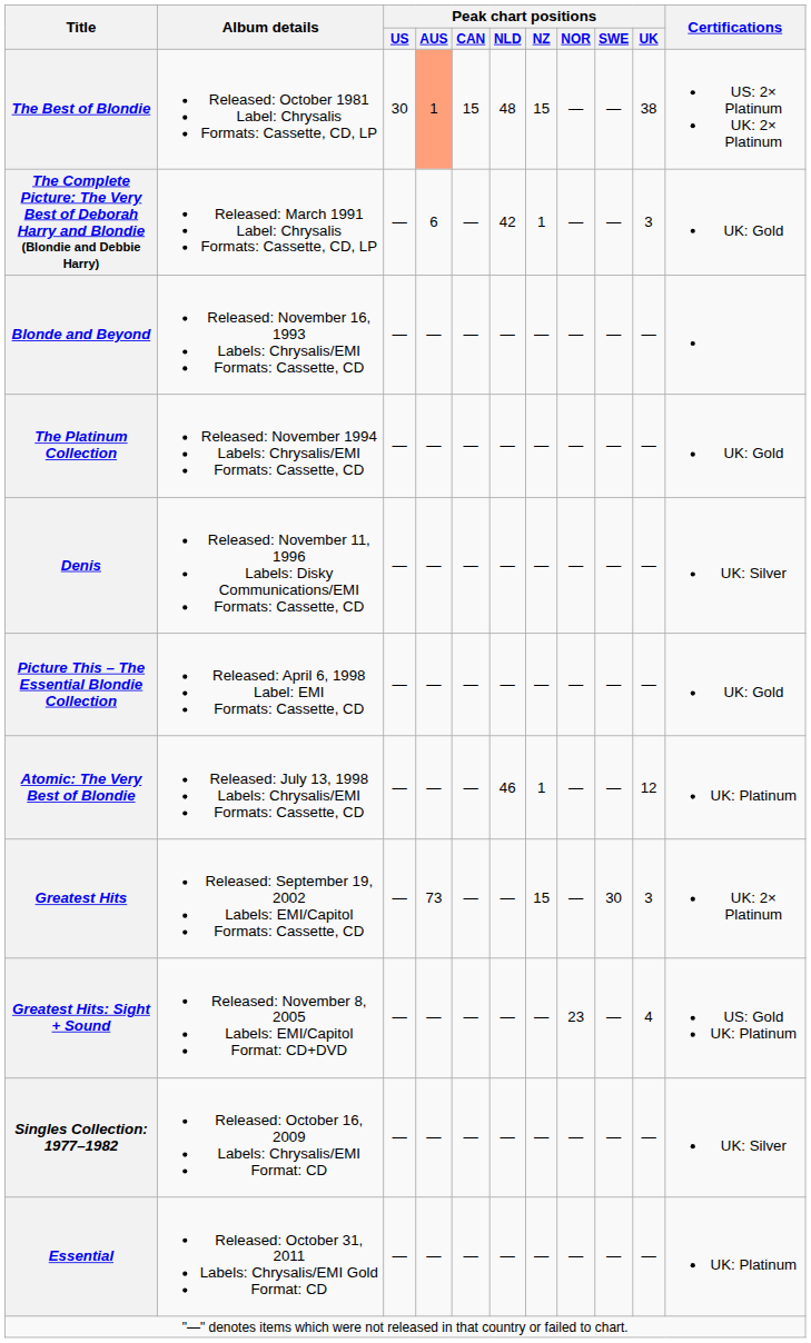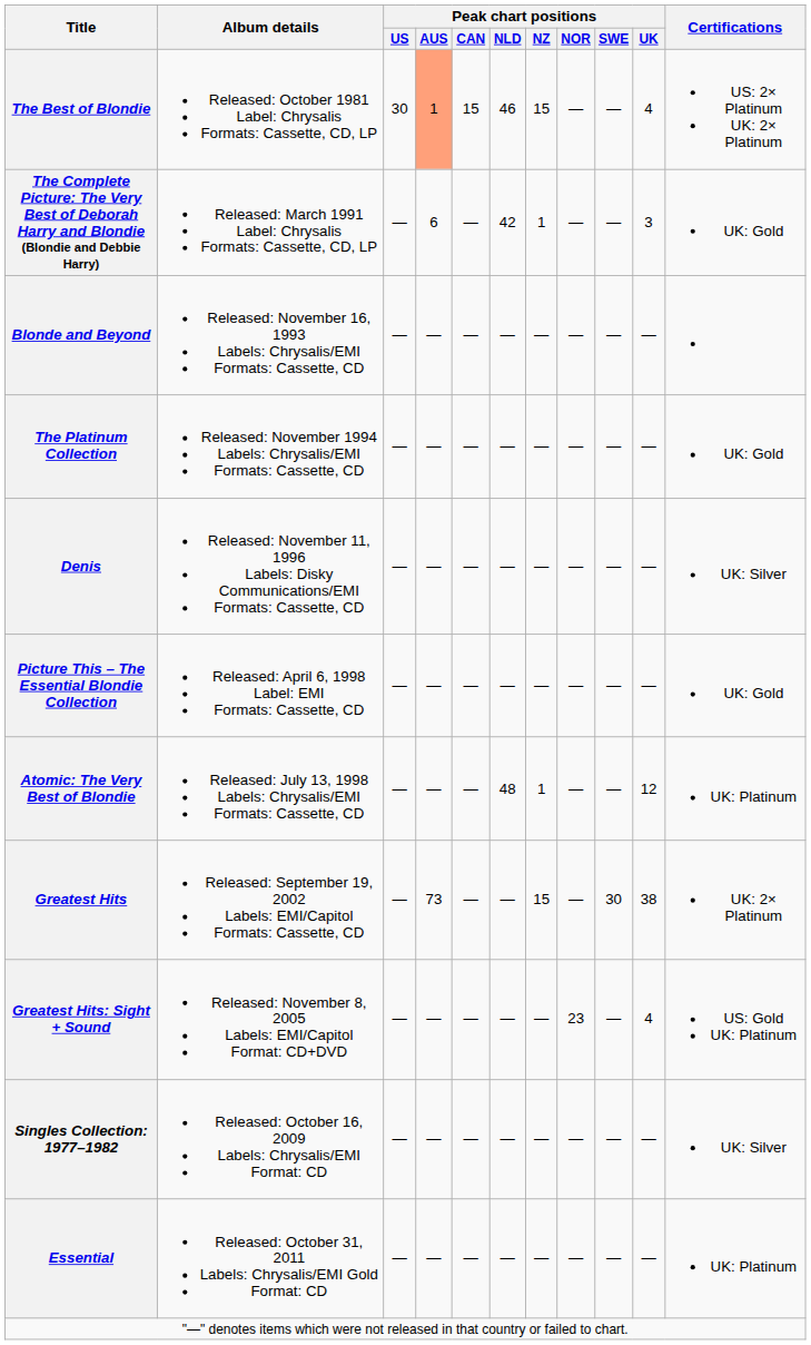The Best of Blondie | Peak chart positions / NLD: 48 -> 46
The Best of Blondie | Peak chart positions / UK: 38 -> 4
Atomic: The Very Best of Blondie | Peak chart positions / NLD: 46 -> 48
Greatest Hits | Peak chart positions / UK: 3 -> 38
